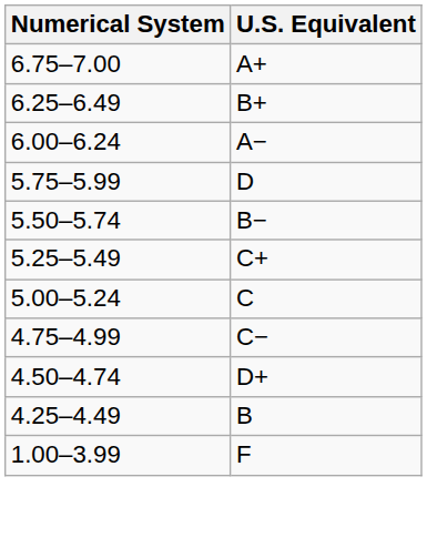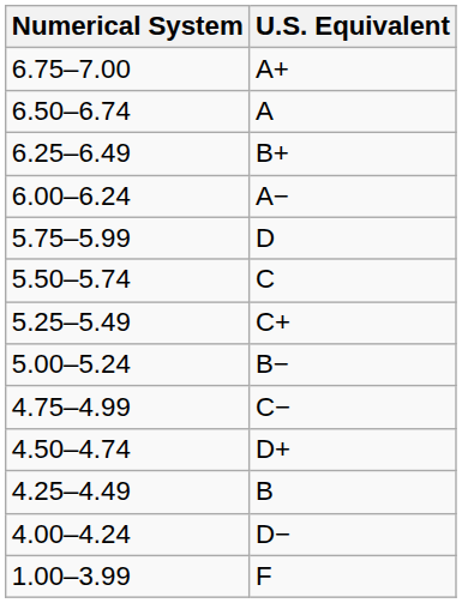+ row: 6.50–6.74 | A
5.50–5.74 | U.S. Equivalent: B− -> C
5.00–5.24 | U.S. Equivalent: C -> B−
+ row: 4.00–4.24 | D−
